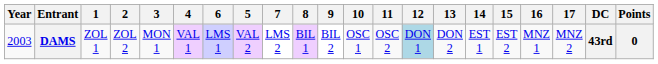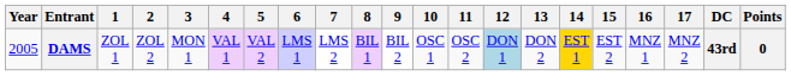columns swapped: 5 <-> 6
DAMS | Year: 2003 -> 2005
DAMS | 14: no background -> gold background
